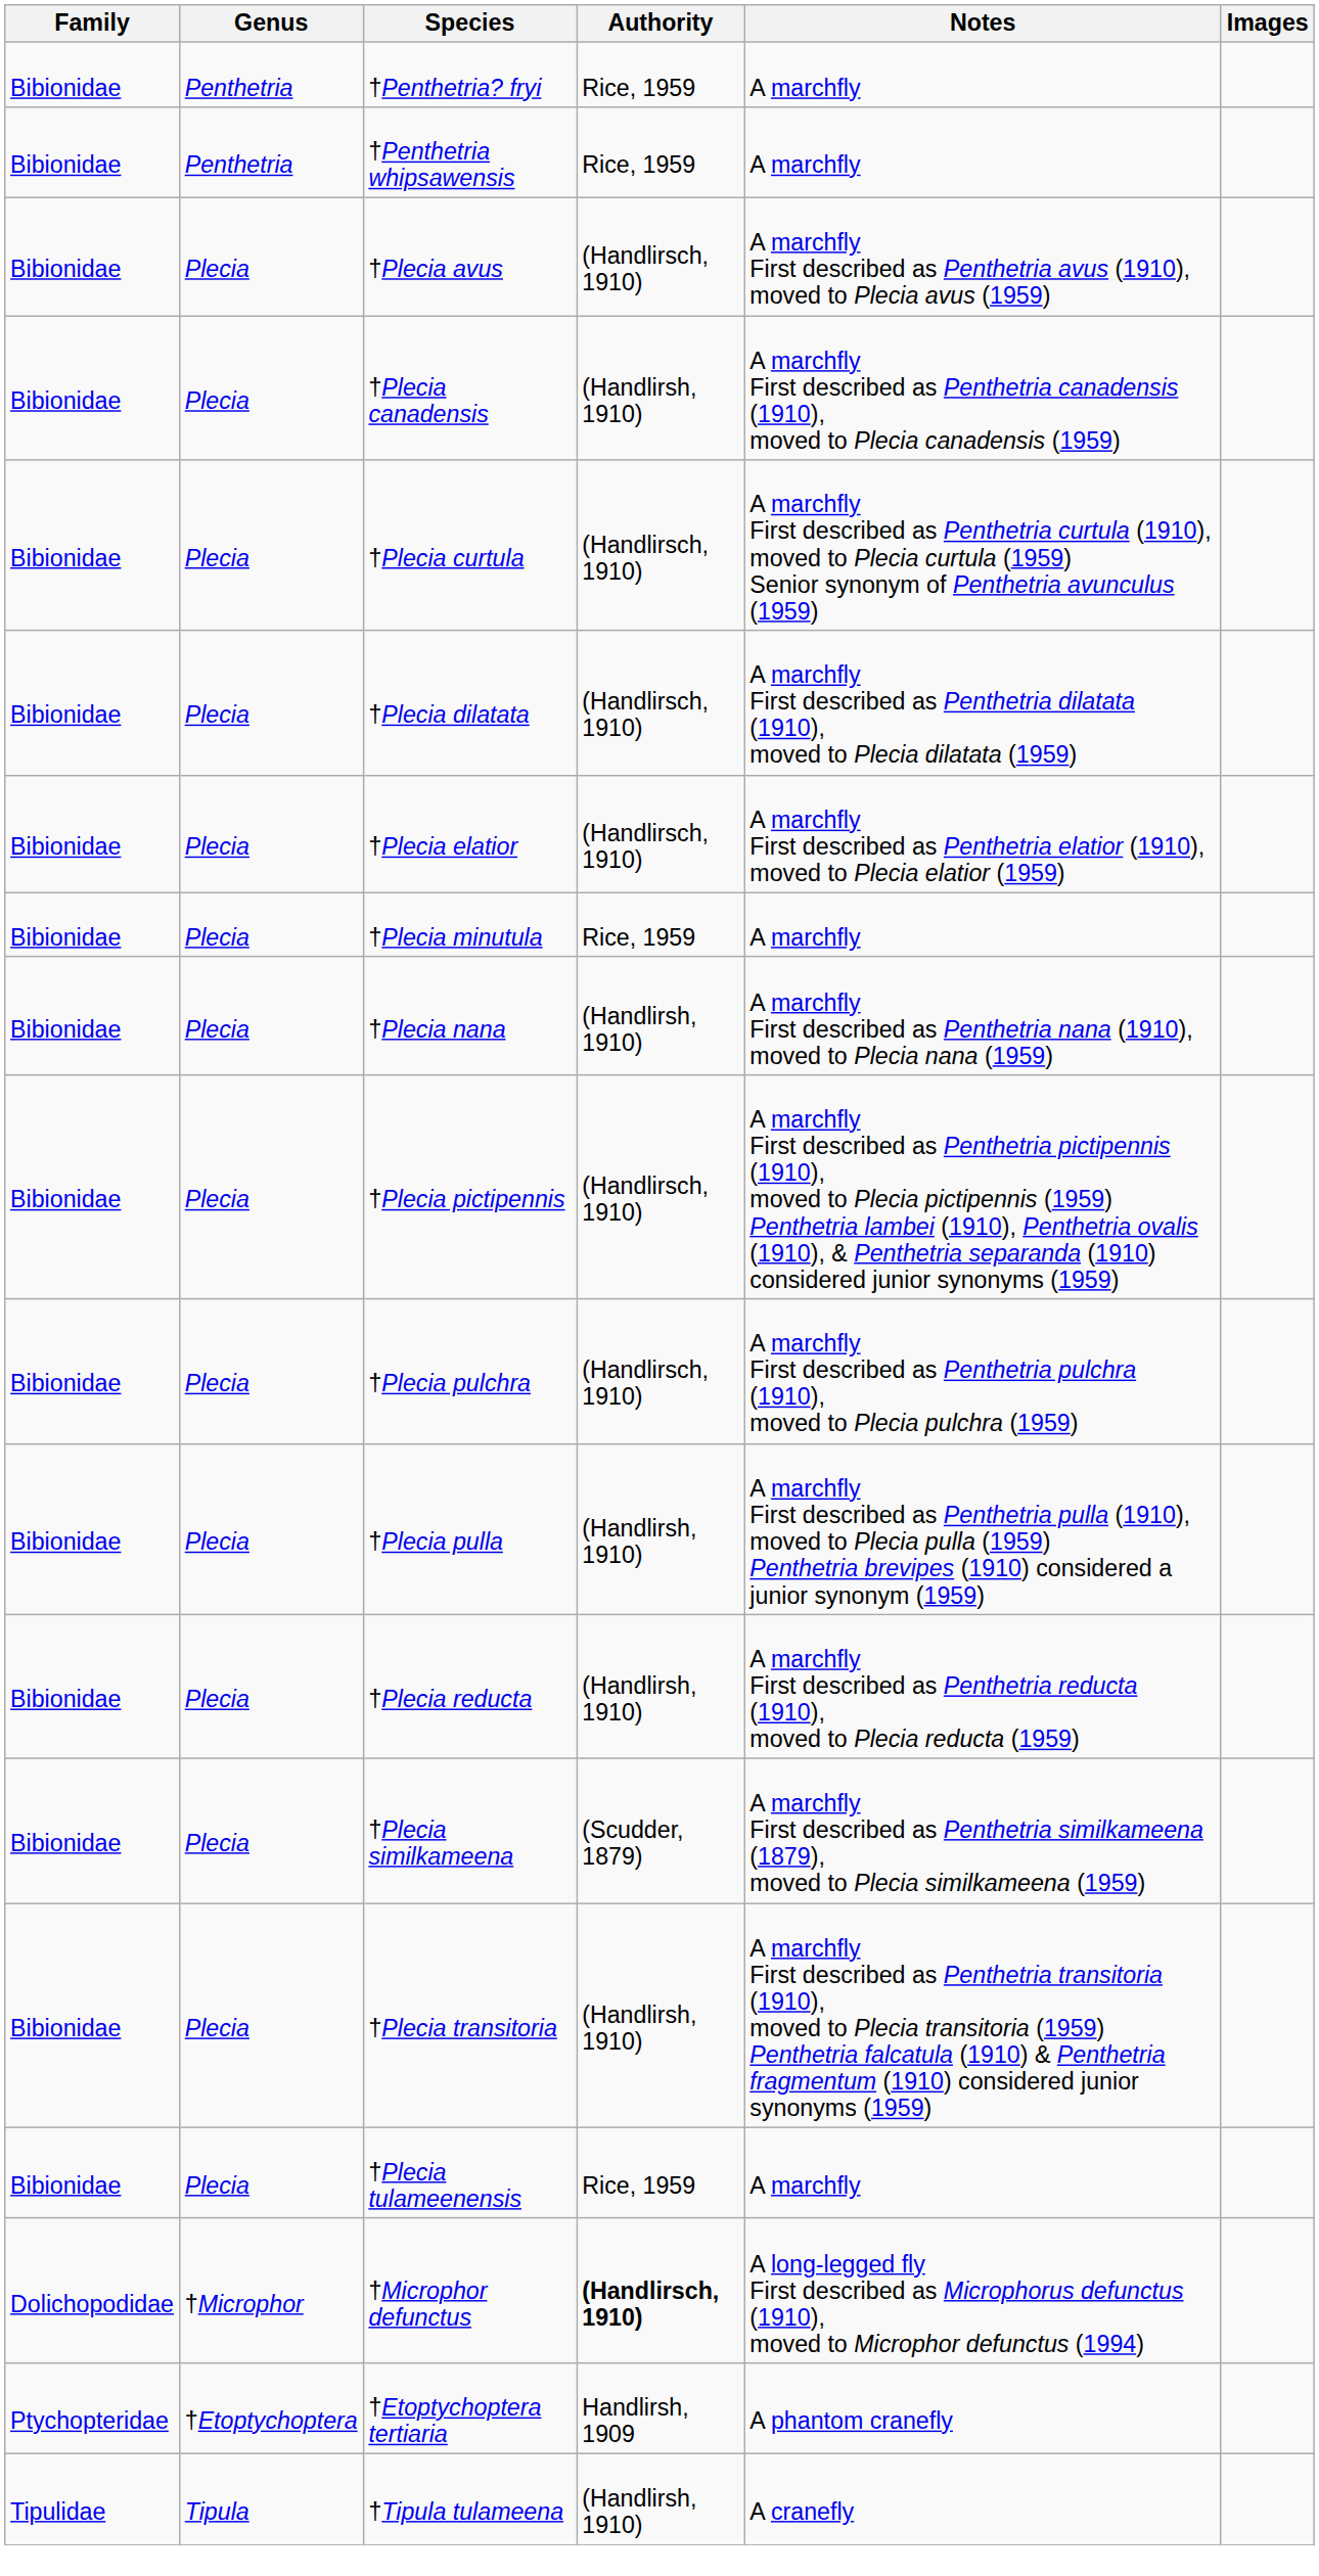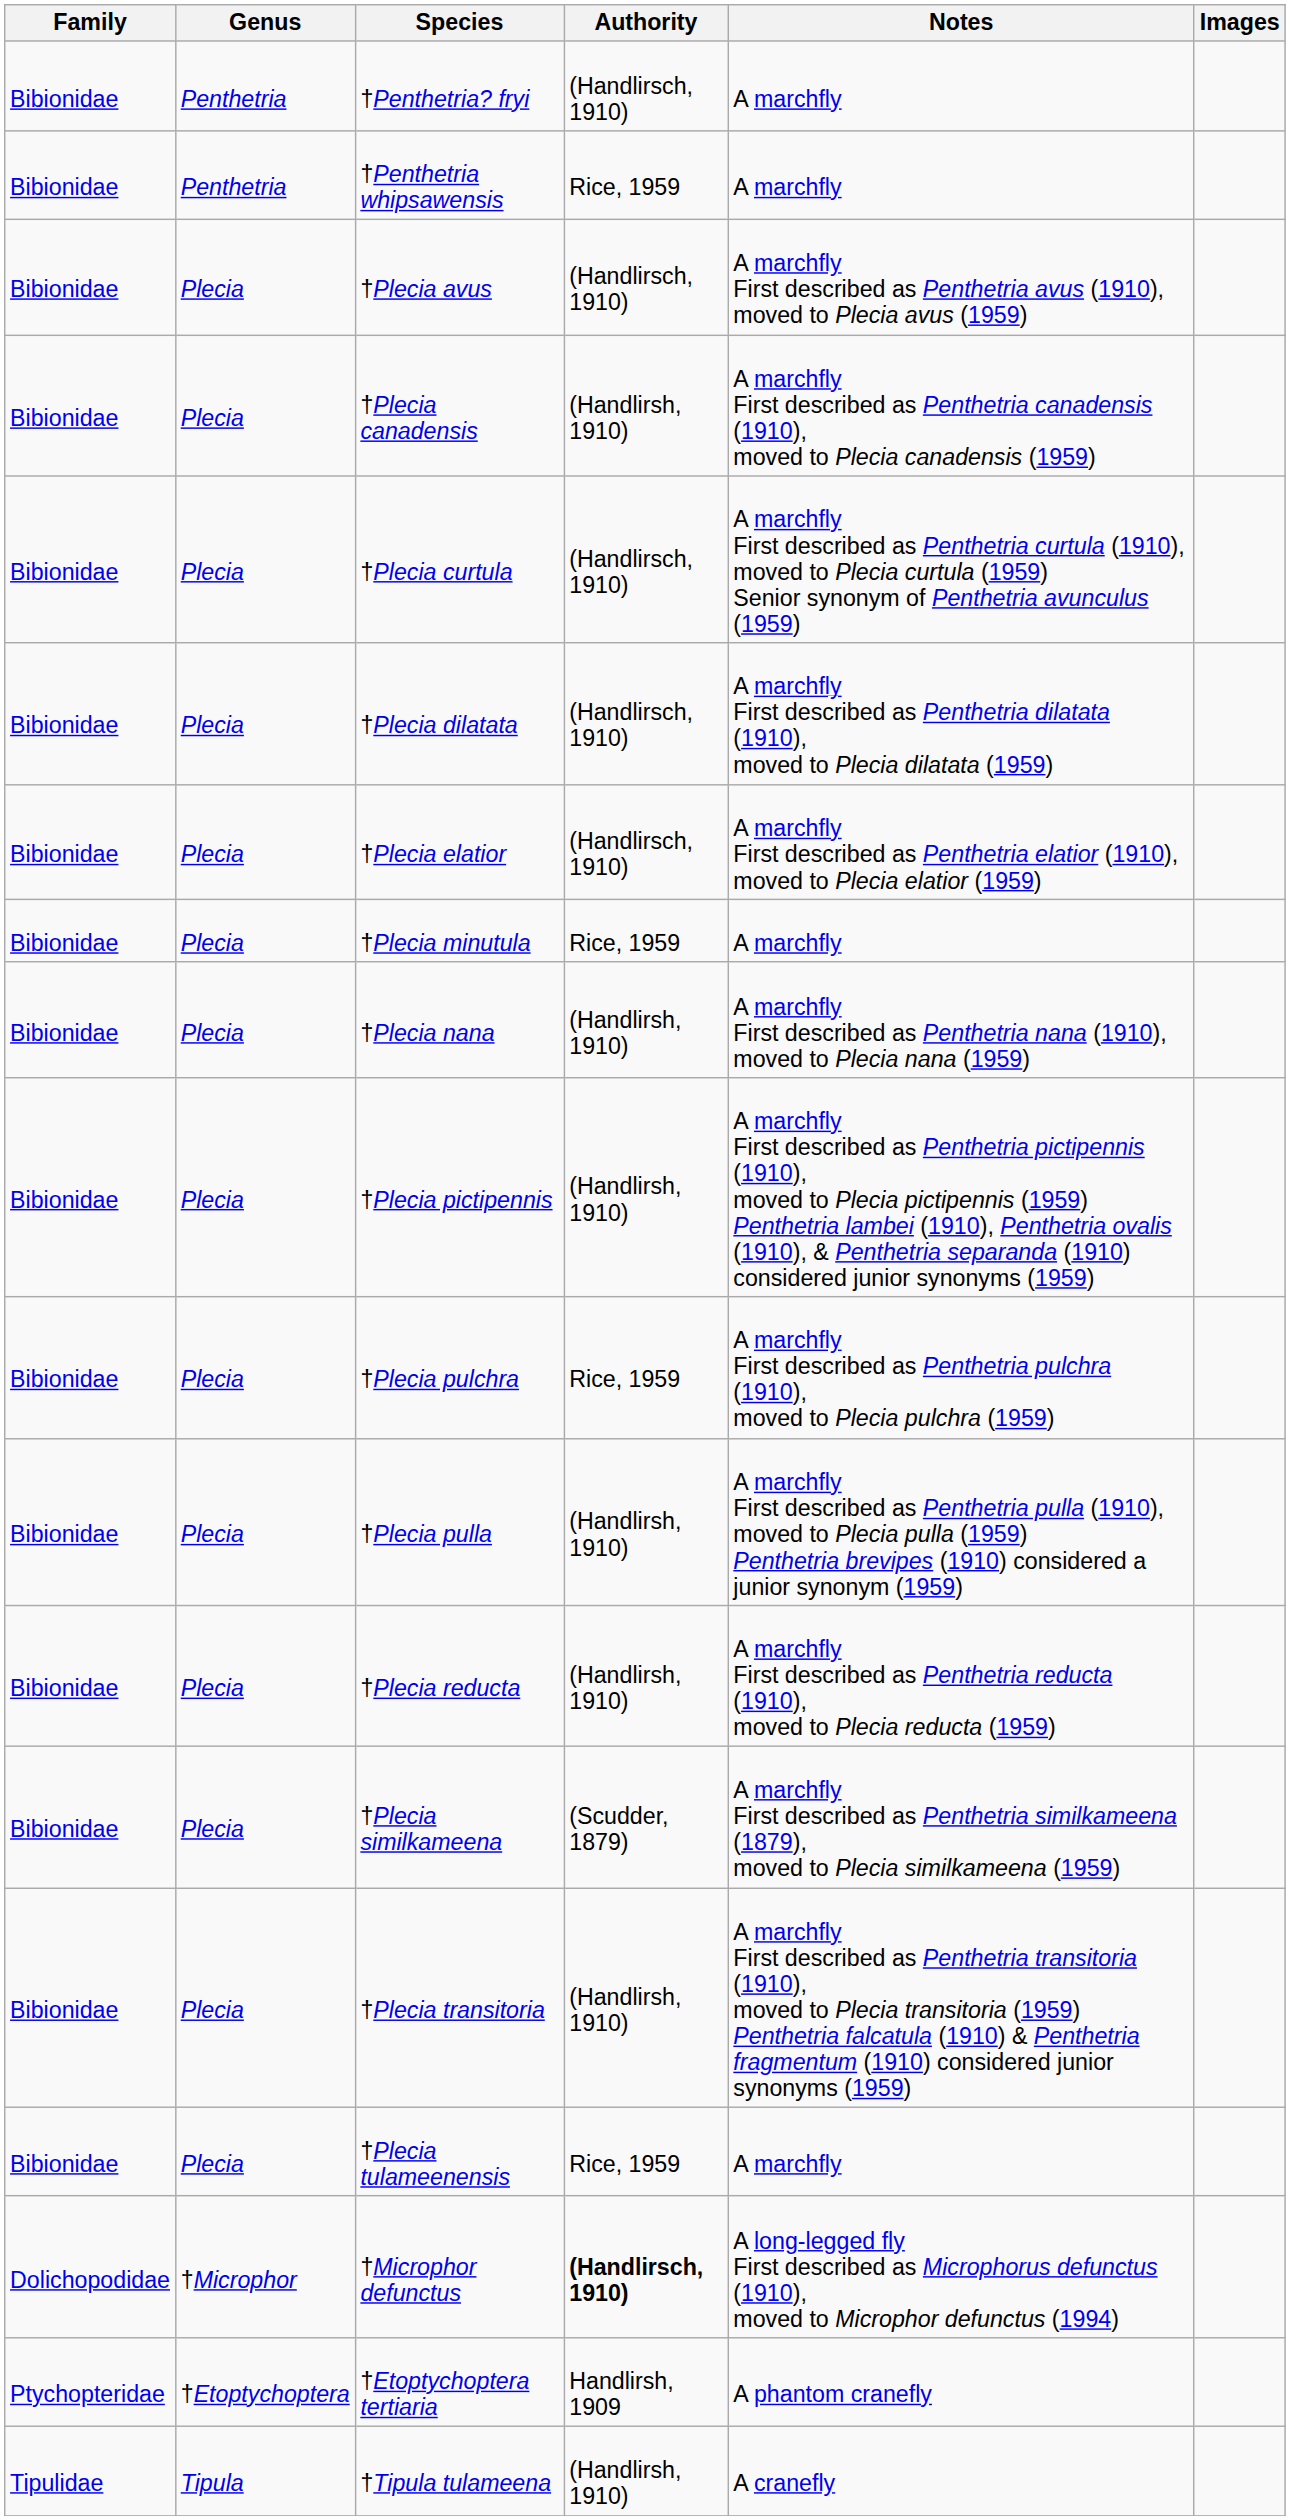†Penthetria? fryi | Authority: Rice, 1959 -> (Handlirsch, 1910)
†Plecia pictipennis | Authority: (Handlirsch, 1910) -> (Handlirsh, 1910)
†Plecia pulchra | Authority: (Handlirsch, 1910) -> Rice, 1959
